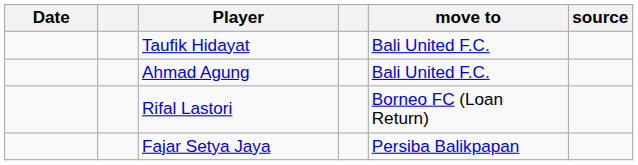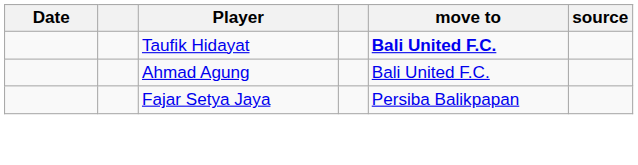Taufik Hidayat | move to: normal -> bold
- row: Rifal Lastori | Borneo FC (Loan Return)
